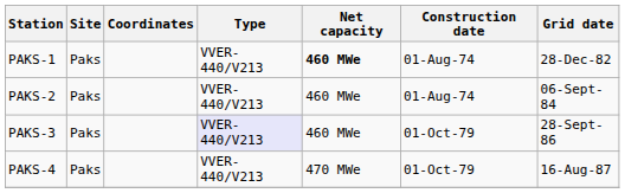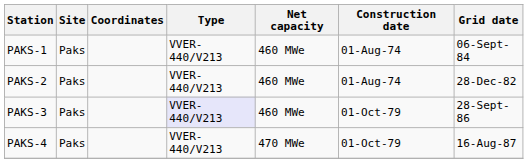PAKS-1 | Net capacity: bold -> normal
PAKS-1 | Grid date: 28-Dec-82 -> 06-Sept-84
PAKS-2 | Grid date: 06-Sept-84 -> 28-Dec-82
